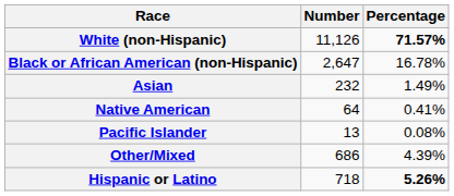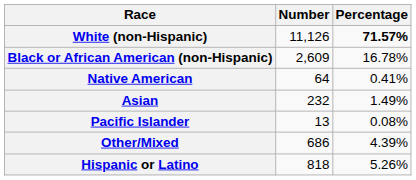Black or African American (non-Hispanic) | Number: 2,647 -> 2,609
rows swapped: Native American <-> Asian
Hispanic or Latino | Number: 718 -> 818
Hispanic or Latino | Percentage: bold -> normal
